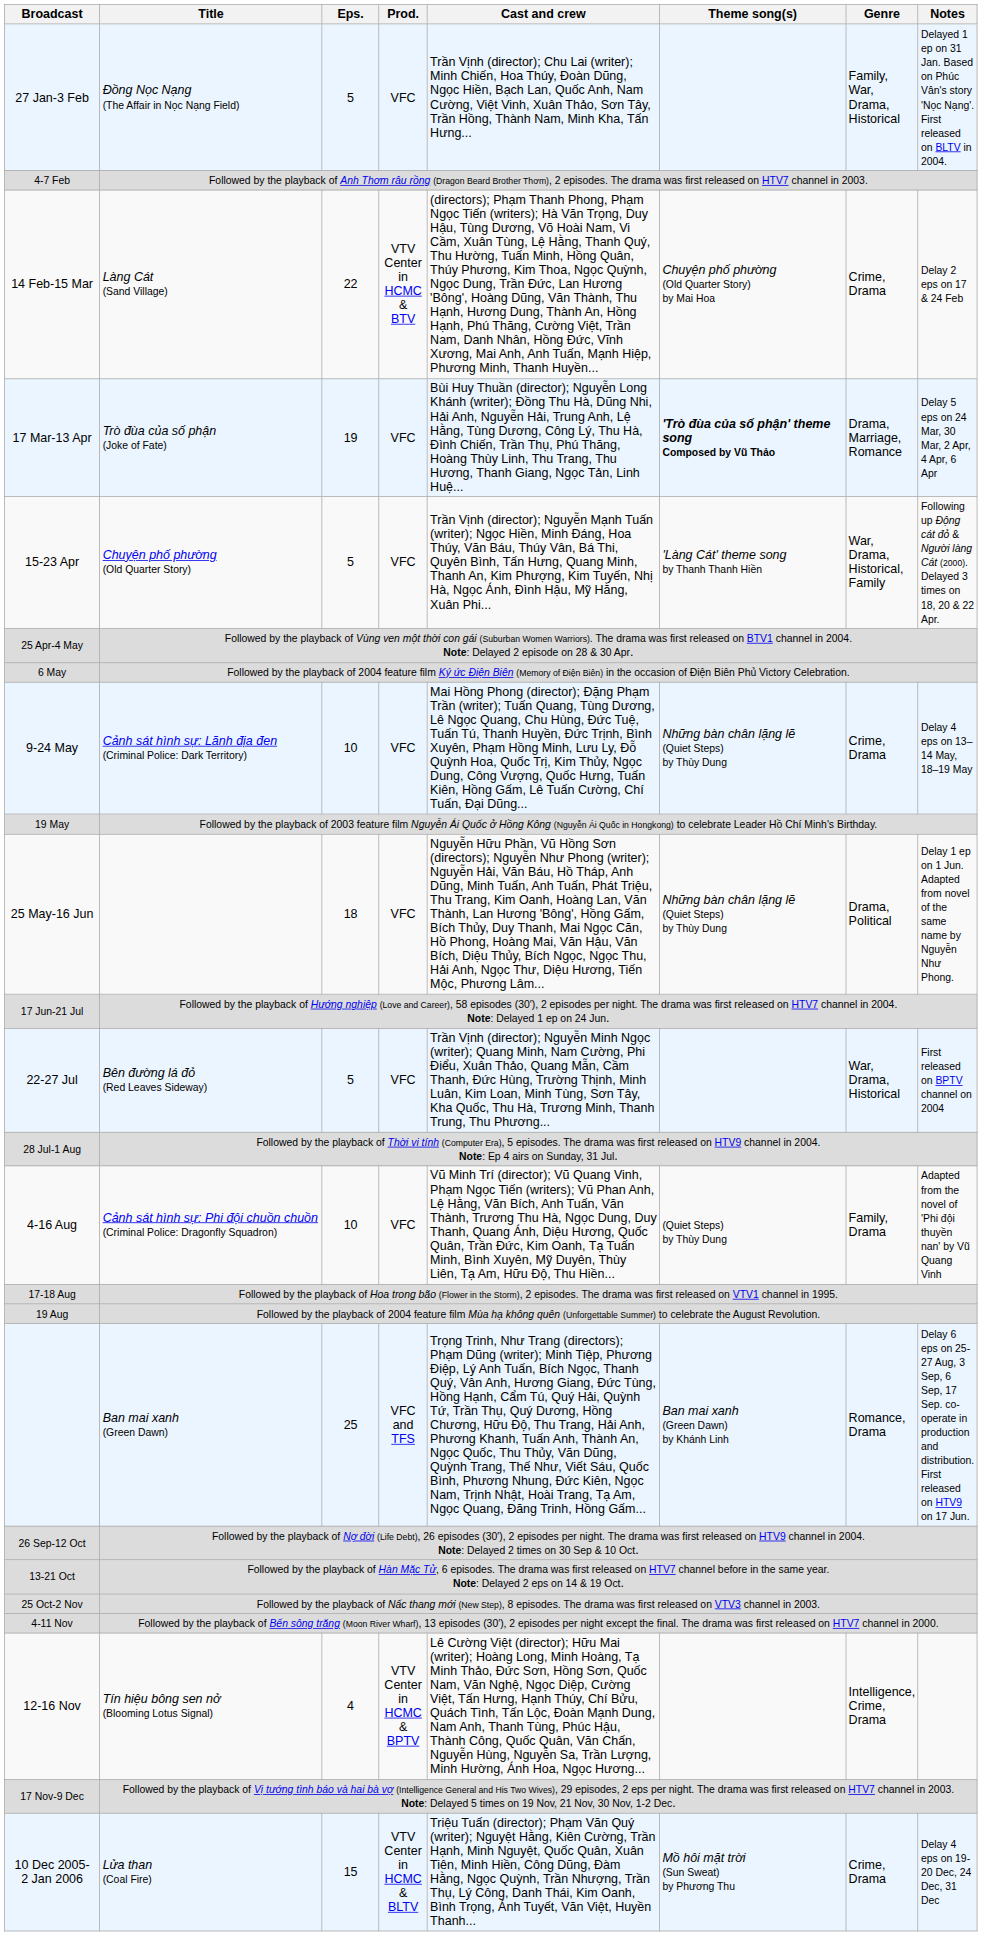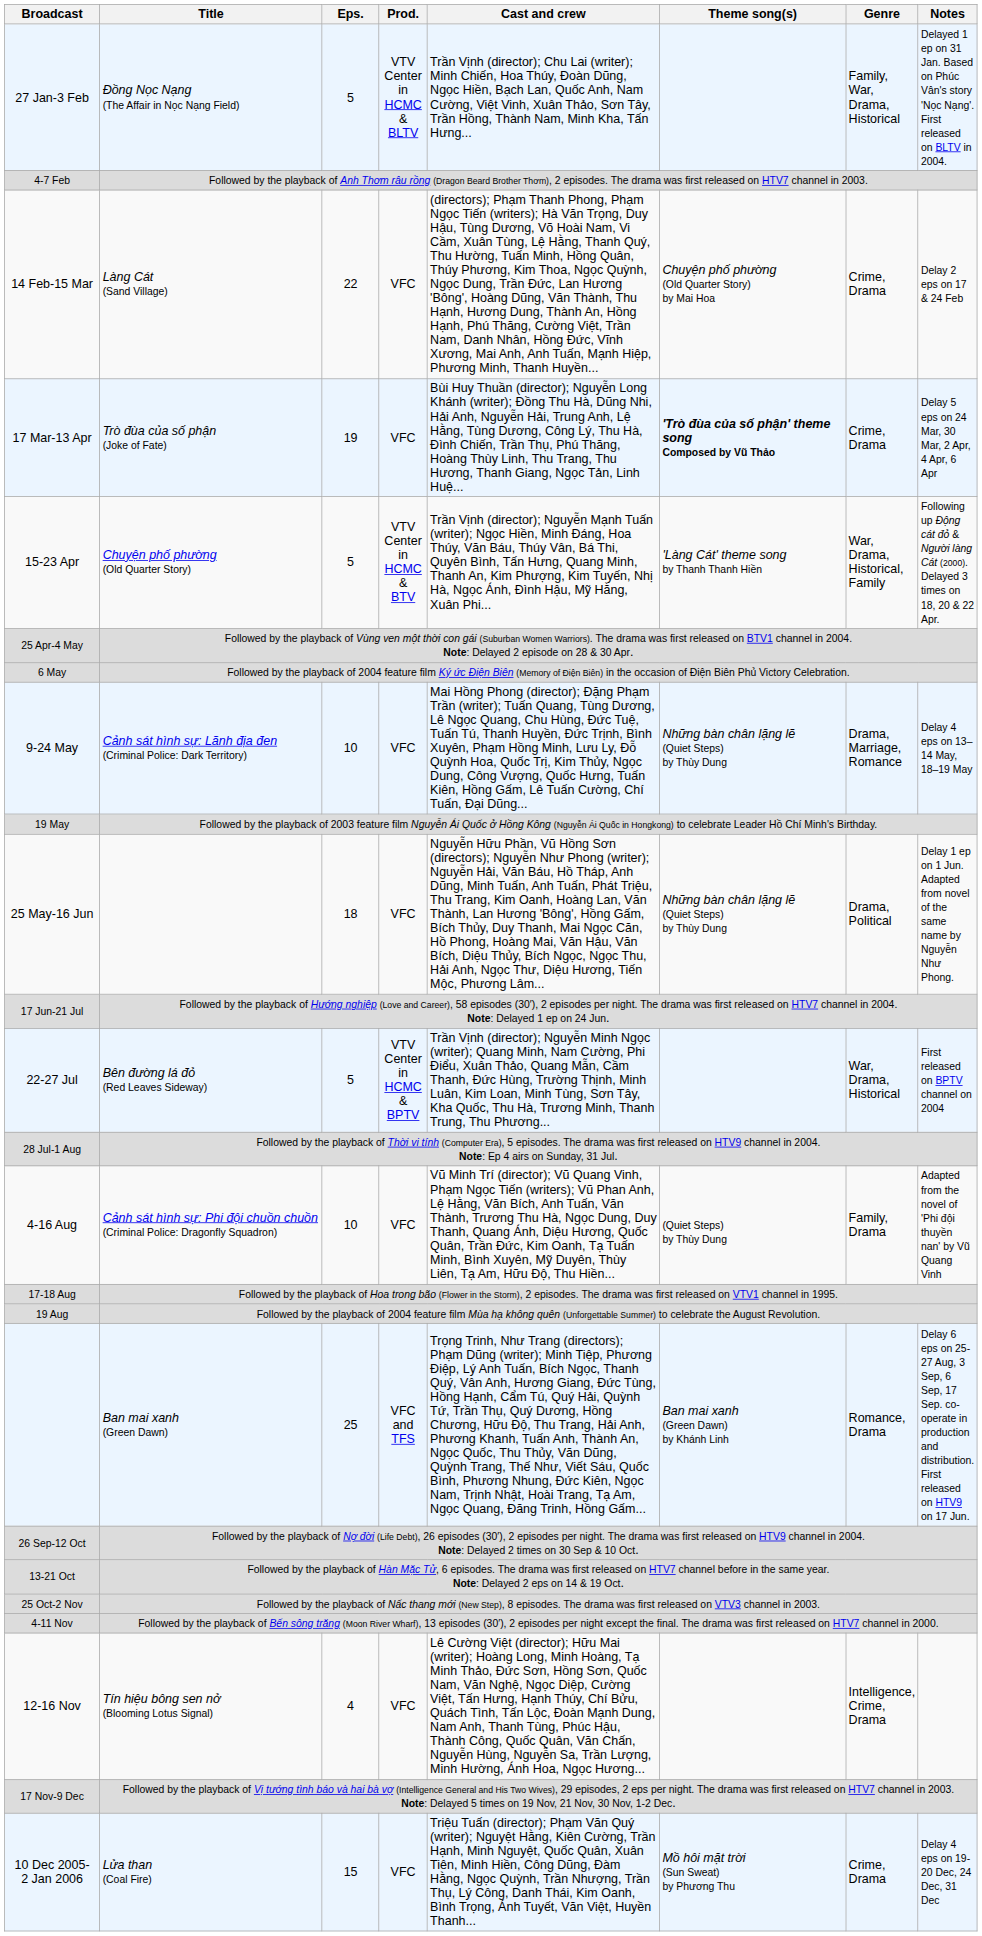27 Jan-3 Feb | Prod.: VFC -> VTV Center in HCMC & BLTV
14 Feb-15 Mar | Prod.: VTV Center in HCMC & BTV -> VFC
17 Mar-13 Apr | Genre: Drama, Marriage, Romance -> Crime, Drama
15-23 Apr | Prod.: VFC -> VTV Center in HCMC & BTV
9-24 May | Genre: Crime, Drama -> Drama, Marriage, Romance
22-27 Jul | Prod.: VFC -> VTV Center in HCMC & BPTV
12-16 Nov | Prod.: VTV Center in HCMC & BPTV -> VFC
10 Dec 2005- 2 Jan 2006 | Prod.: VTV Center in HCMC & BLTV -> VFC
